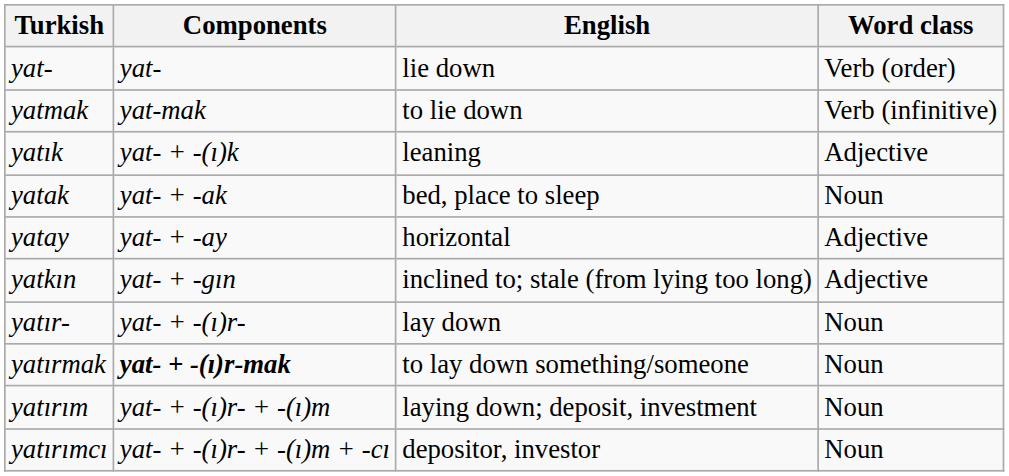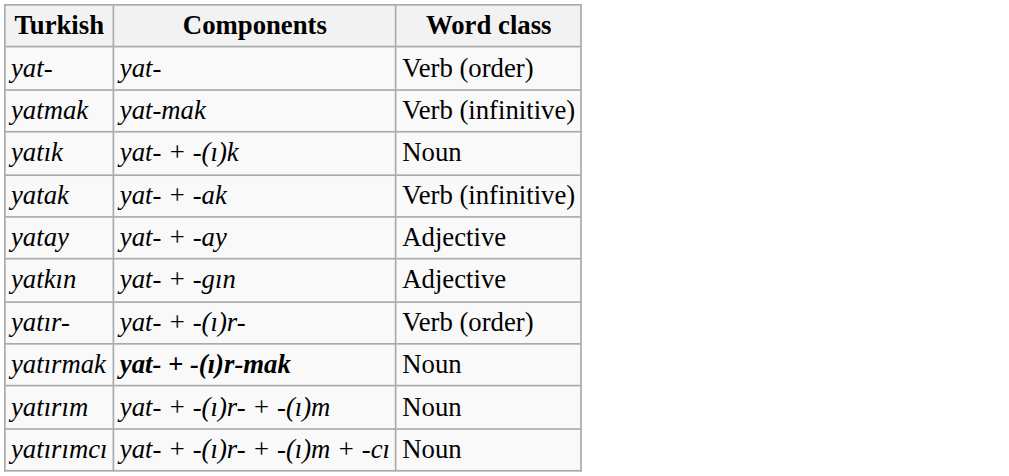- column: English | lie down | to lie down | leaning | bed, place to sleep | horizontal | inclined to; stale (from lying too long) | lay down | to lay down something/someone | laying down; deposit, investment | depositor, investor
yatık | Word class: Adjective -> Noun
yatak | Word class: Noun -> Verb (infinitive)
yatır- | Word class: Noun -> Verb (order)
